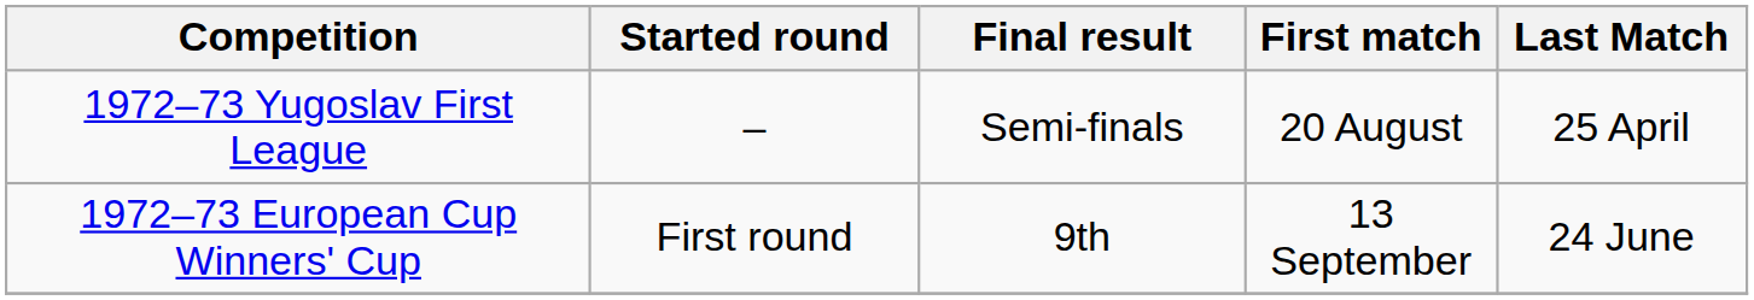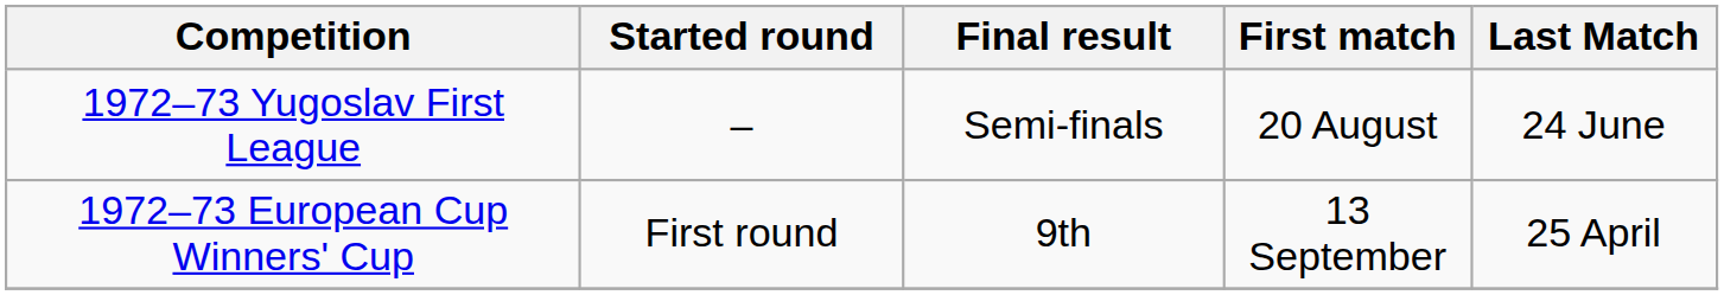1972–73 Yugoslav First League | Last Match: 25 April -> 24 June
1972–73 European Cup Winners' Cup | Last Match: 24 June -> 25 April
